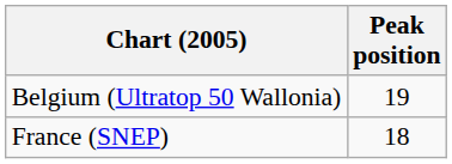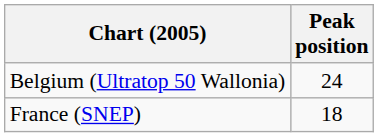Belgium (Ultratop 50 Wallonia) | Peak position: 19 -> 24
